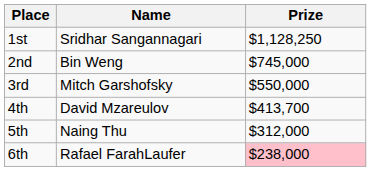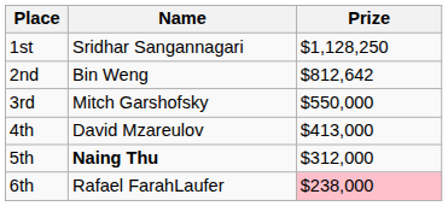2nd | Prize: $745,000 -> $812,642
4th | Prize: $413,700 -> $413,000
5th | Name: normal -> bold
